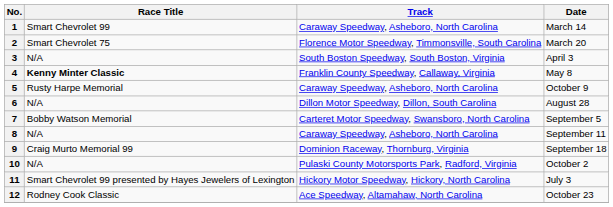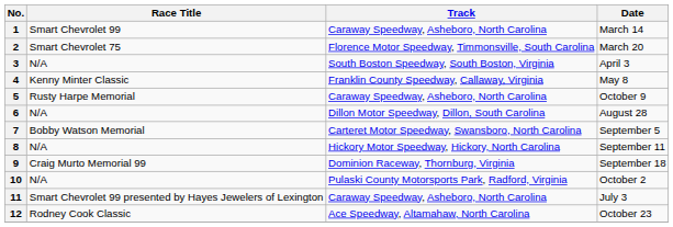4 | Race Title: bold -> normal
8 | Track: Caraway Speedway, Asheboro, North Carolina -> Hickory Motor Speedway, Hickory, North Carolina
11 | Track: Hickory Motor Speedway, Hickory, North Carolina -> Caraway Speedway, Asheboro, North Carolina
